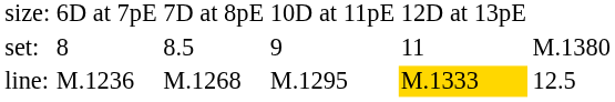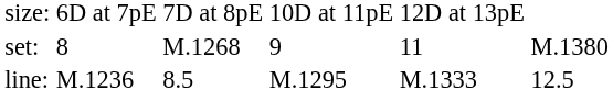set: | column 3: 8.5 -> M.1268
line: | column 3: M.1268 -> 8.5
line: | column 5: gold background -> no background
